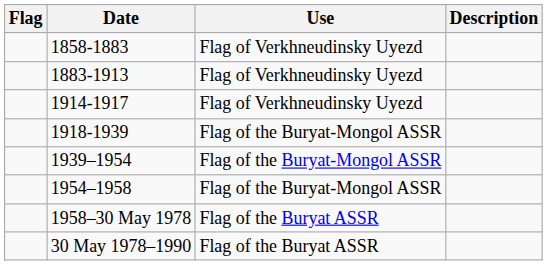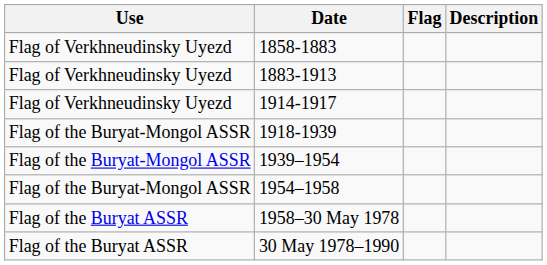columns swapped: Flag <-> Use
